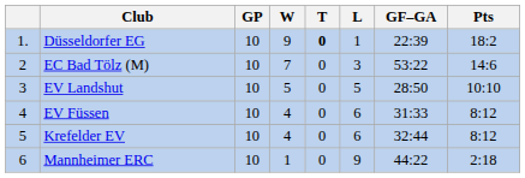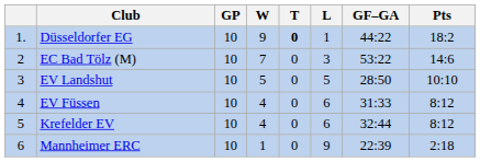Düsseldorfer EG | GF–GA: 22:39 -> 44:22
Mannheimer ERC | GF–GA: 44:22 -> 22:39
